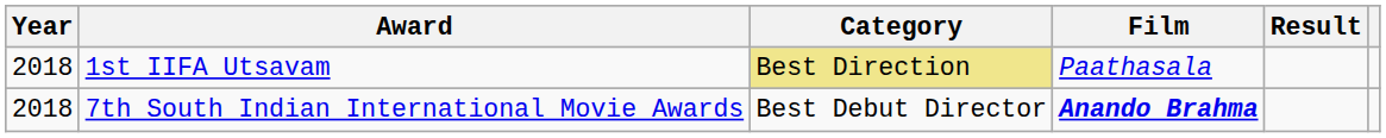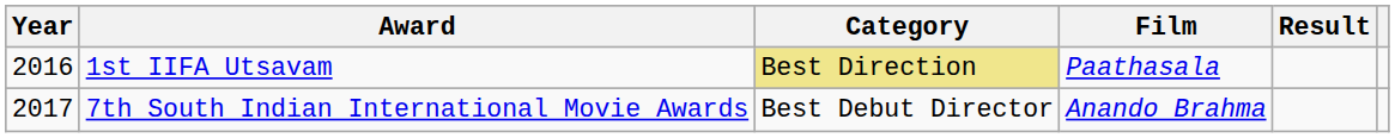1st IIFA Utsavam | Year: 2018 -> 2016
7th South Indian International Movie Awards | Year: 2018 -> 2017
7th South Indian International Movie Awards | Film: bold -> normal
